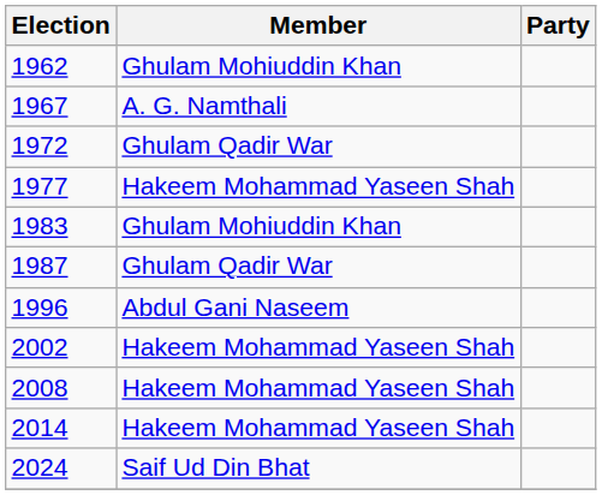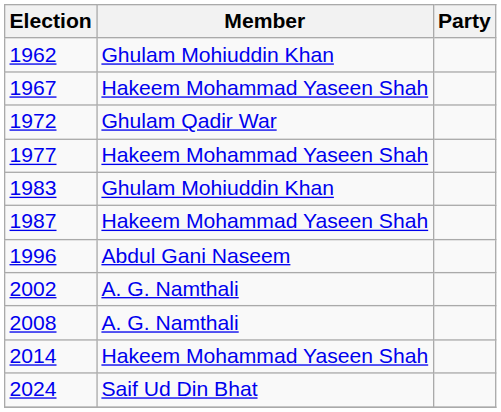1967 | Member: A. G. Namthali -> Hakeem Mohammad Yaseen Shah
1987 | Member: Ghulam Qadir War -> Hakeem Mohammad Yaseen Shah
2002 | Member: Hakeem Mohammad Yaseen Shah -> A. G. Namthali
2008 | Member: Hakeem Mohammad Yaseen Shah -> A. G. Namthali
